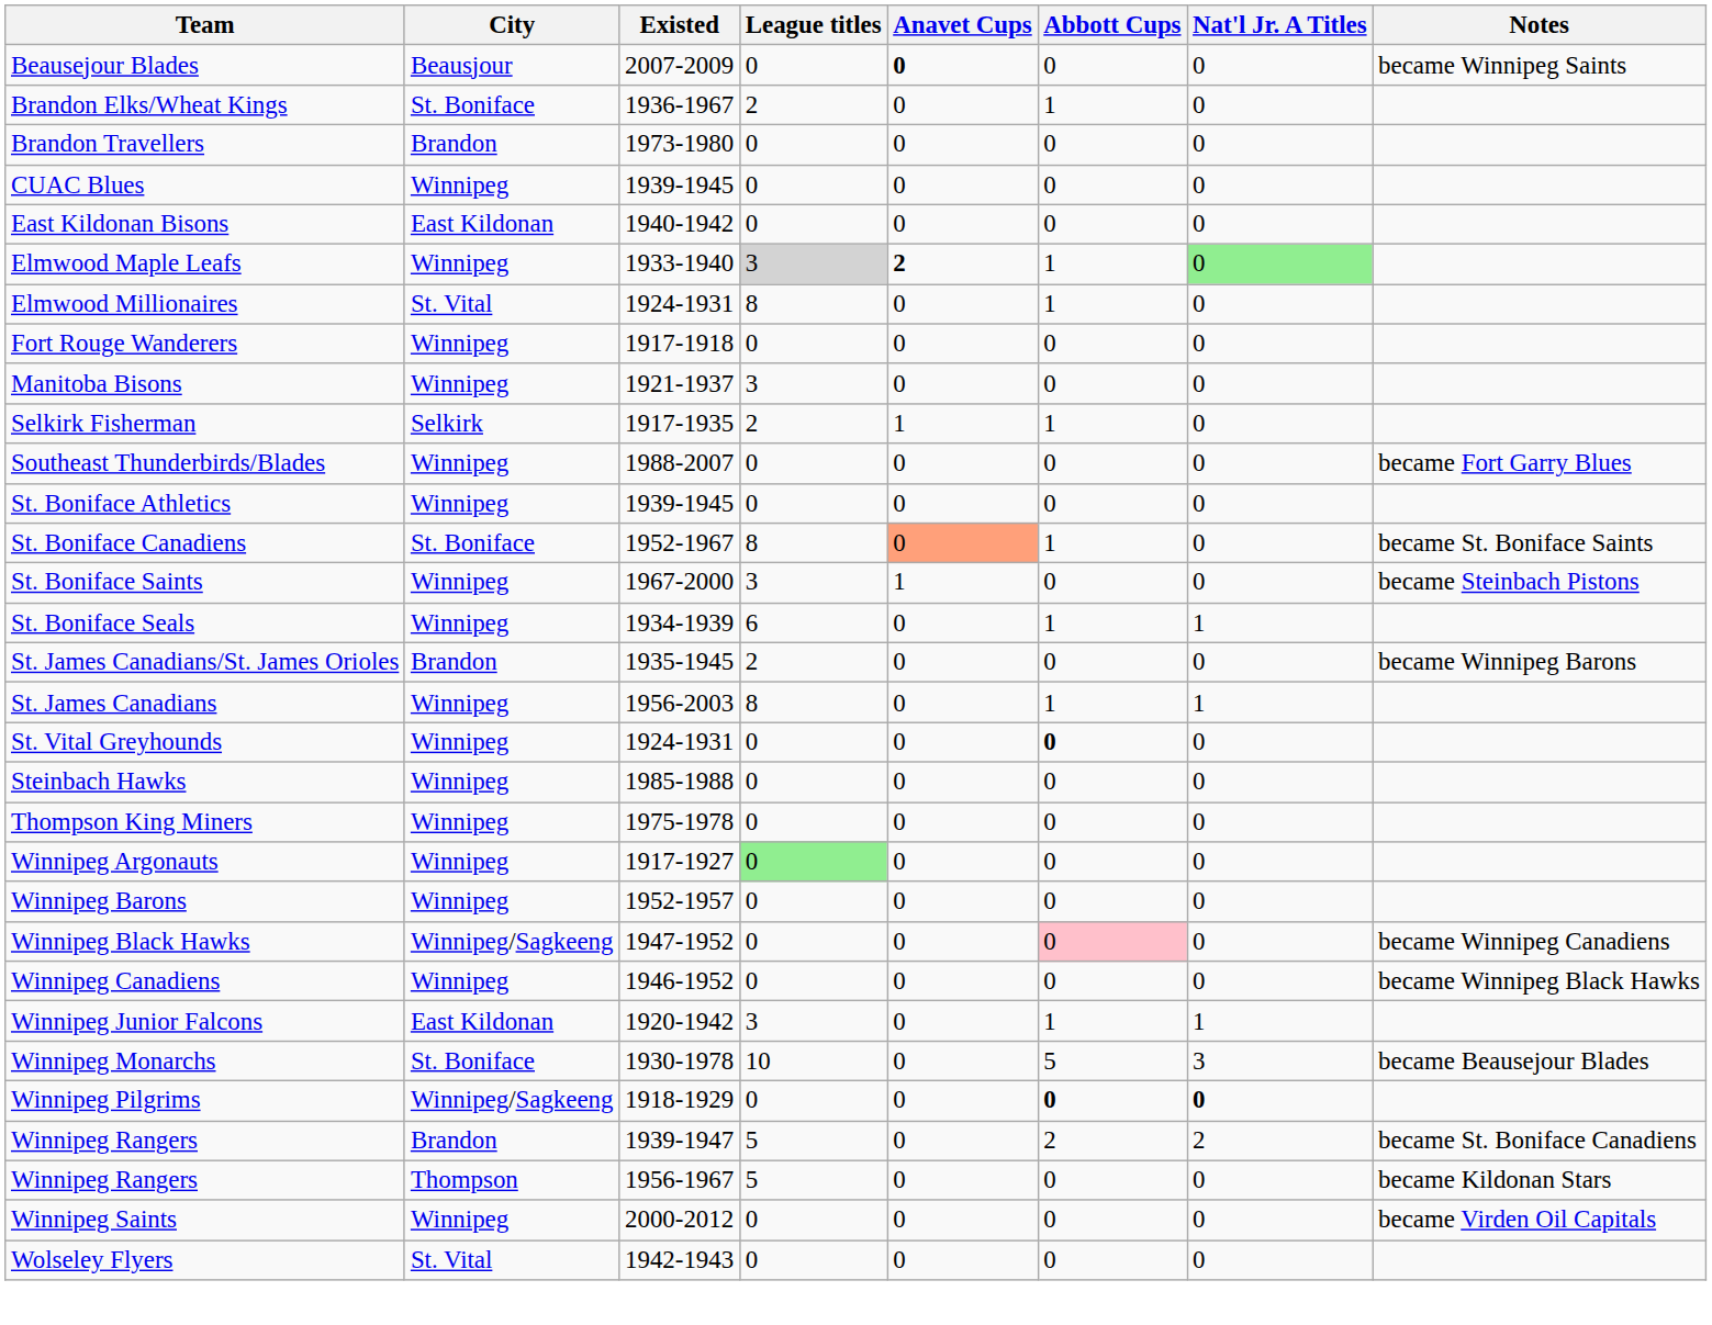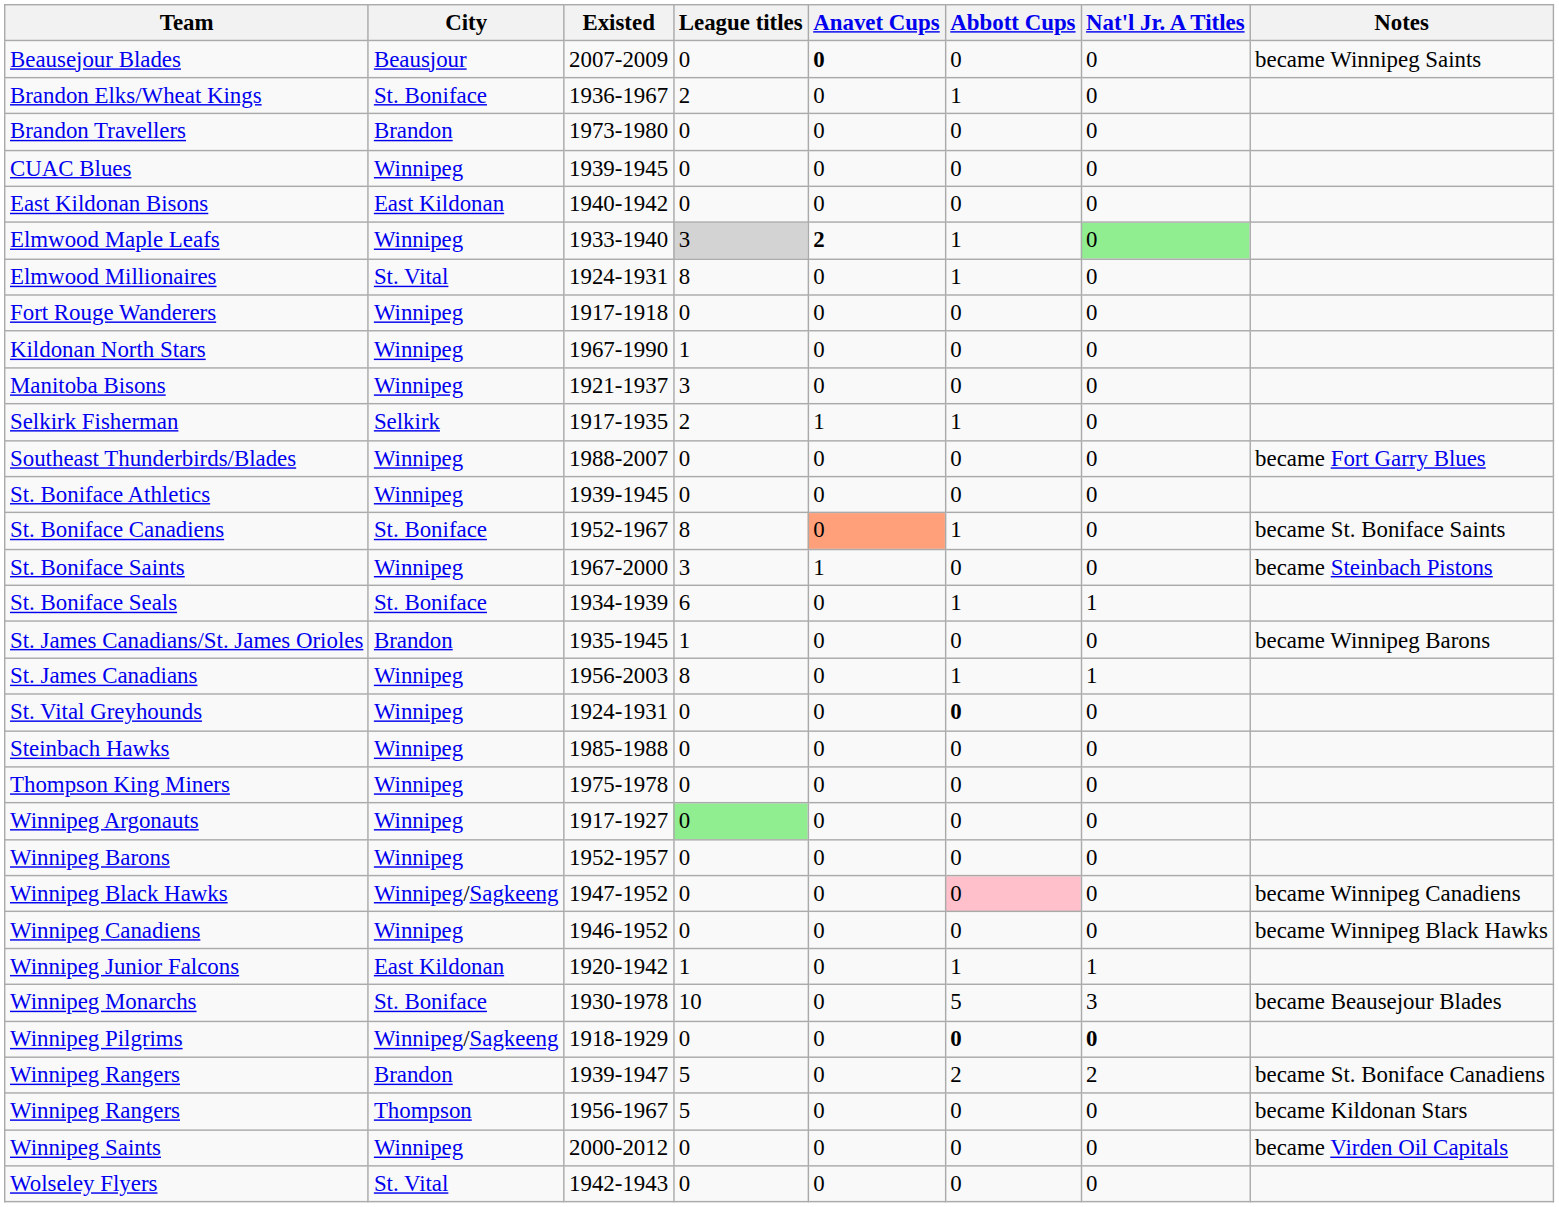+ row: Kildonan North Stars | Winnipeg | 1967-1990 | 1 | 0 | 0 | 0
St. Boniface Seals | City: Winnipeg -> St. Boniface
St. James Canadians/St. James Orioles | League titles: 2 -> 1
Winnipeg Junior Falcons | League titles: 3 -> 1
